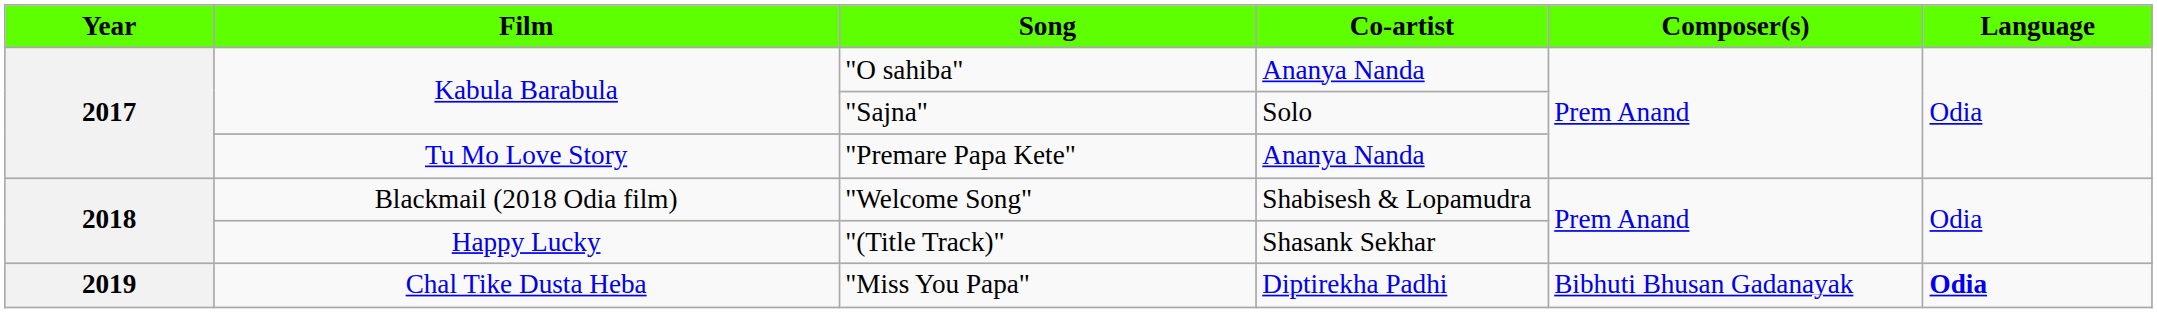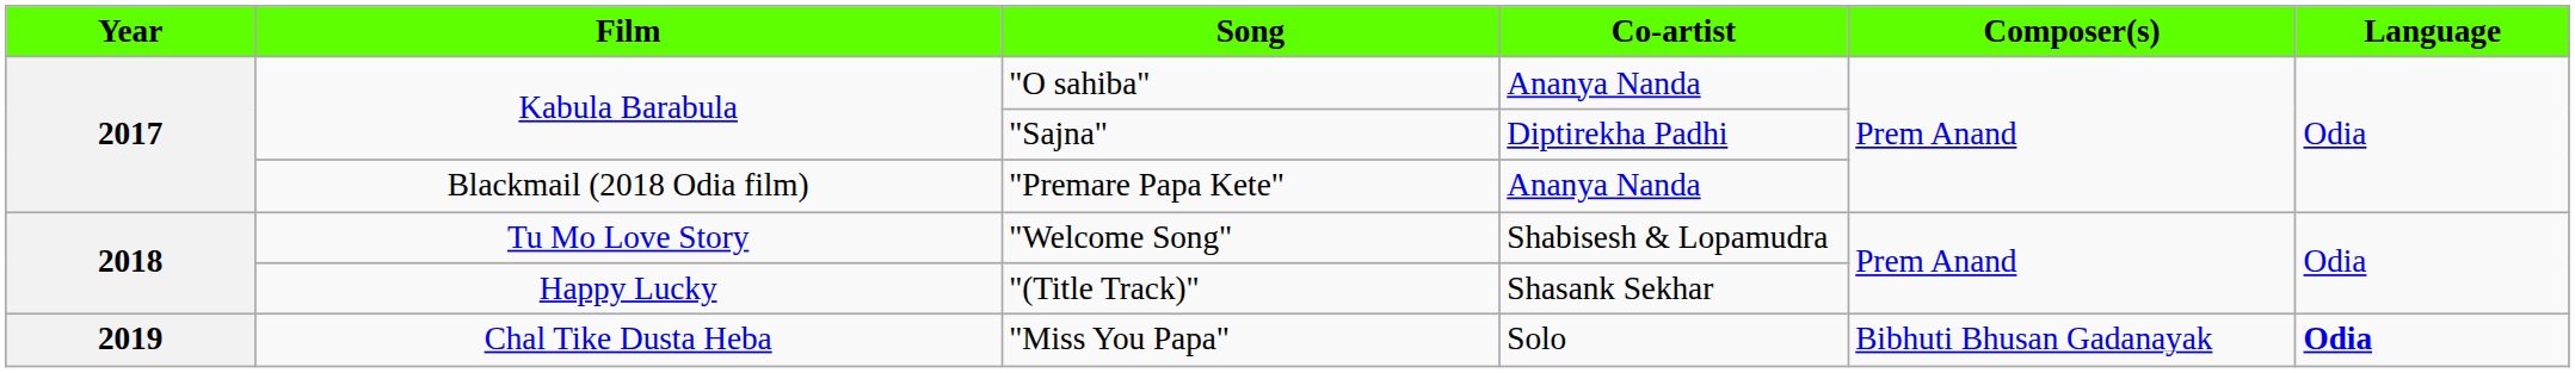"Sajna" | Co-artist: Solo -> Diptirekha Padhi
"Premare Papa Kete" | Film: Tu Mo Love Story -> Blackmail (2018 Odia film)
"Welcome Song" | Film: Blackmail (2018 Odia film) -> Tu Mo Love Story
"Miss You Papa" | Co-artist: Diptirekha Padhi -> Solo
